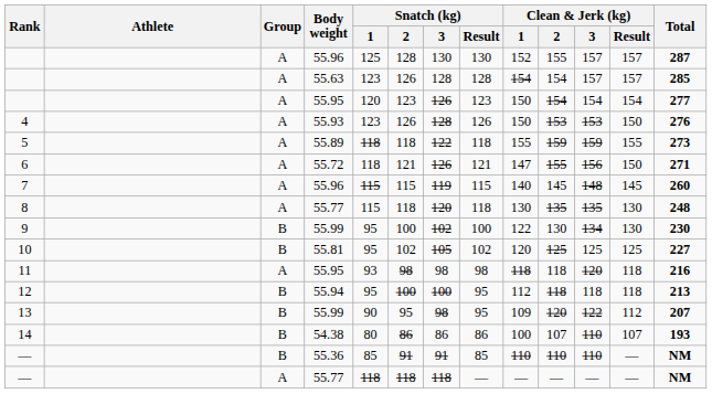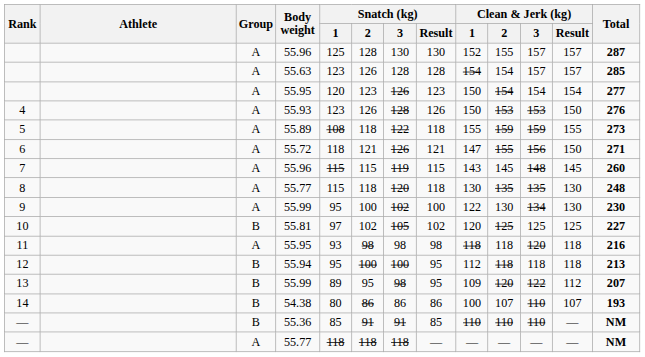5 | Snatch (kg) / 1: 118 -> 108
7 | Clean & Jerk (kg) / 1: 140 -> 143
9 | Group: B -> A
10 | Snatch (kg) / 1: 95 -> 97
13 | Snatch (kg) / 1: 90 -> 89
